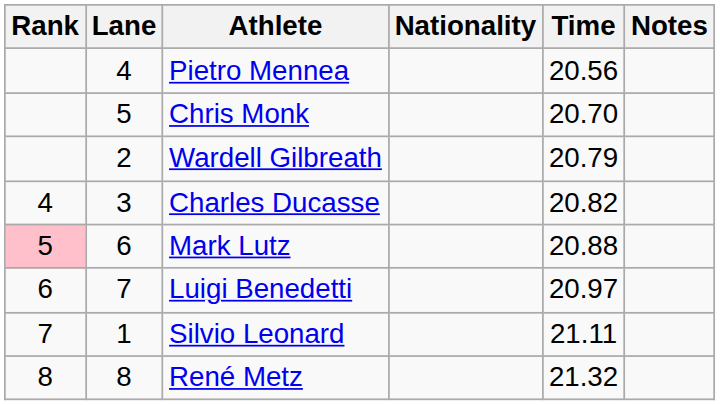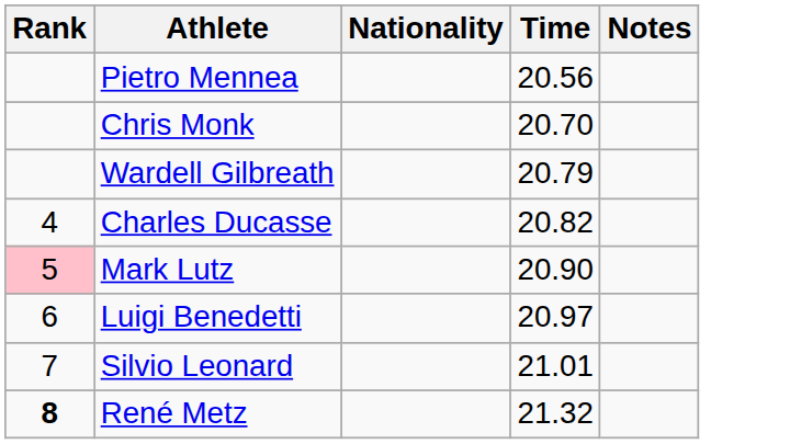- column: Lane | 4 | 5 | 2 | 3 | 6 | 7 | 1 | 8
Mark Lutz | Time: 20.88 -> 20.90
Silvio Leonard | Time: 21.11 -> 21.01
René Metz | Rank: normal -> bold
